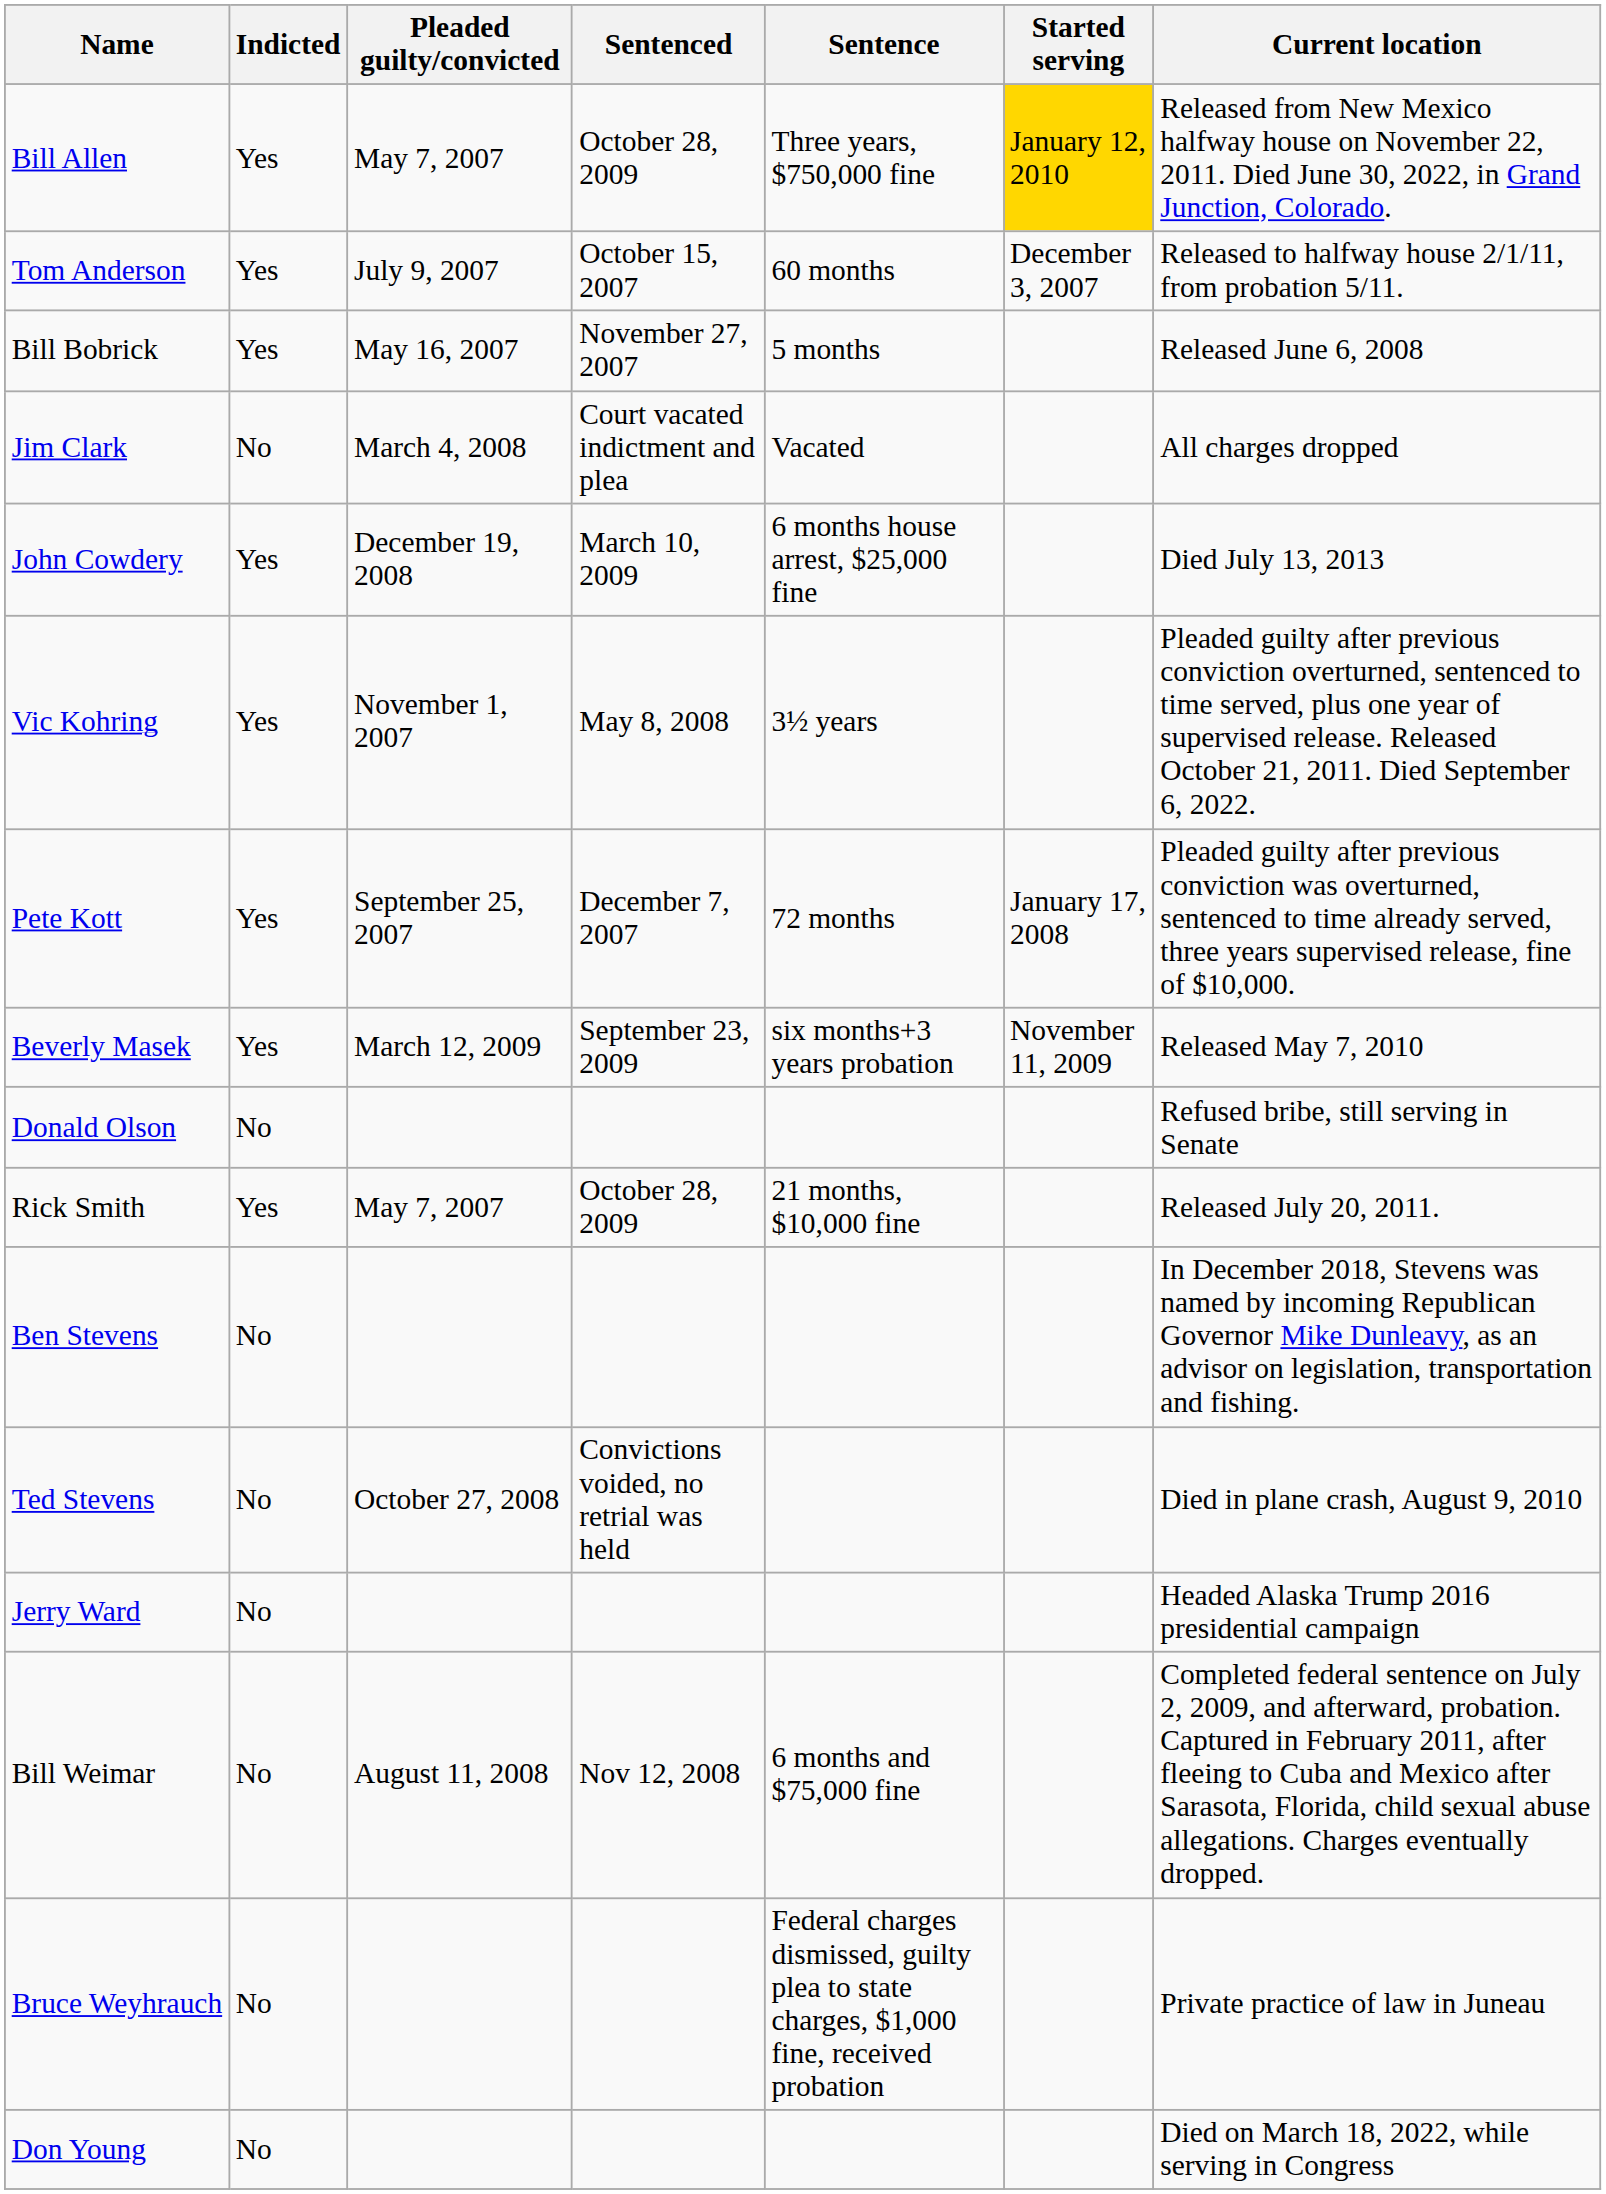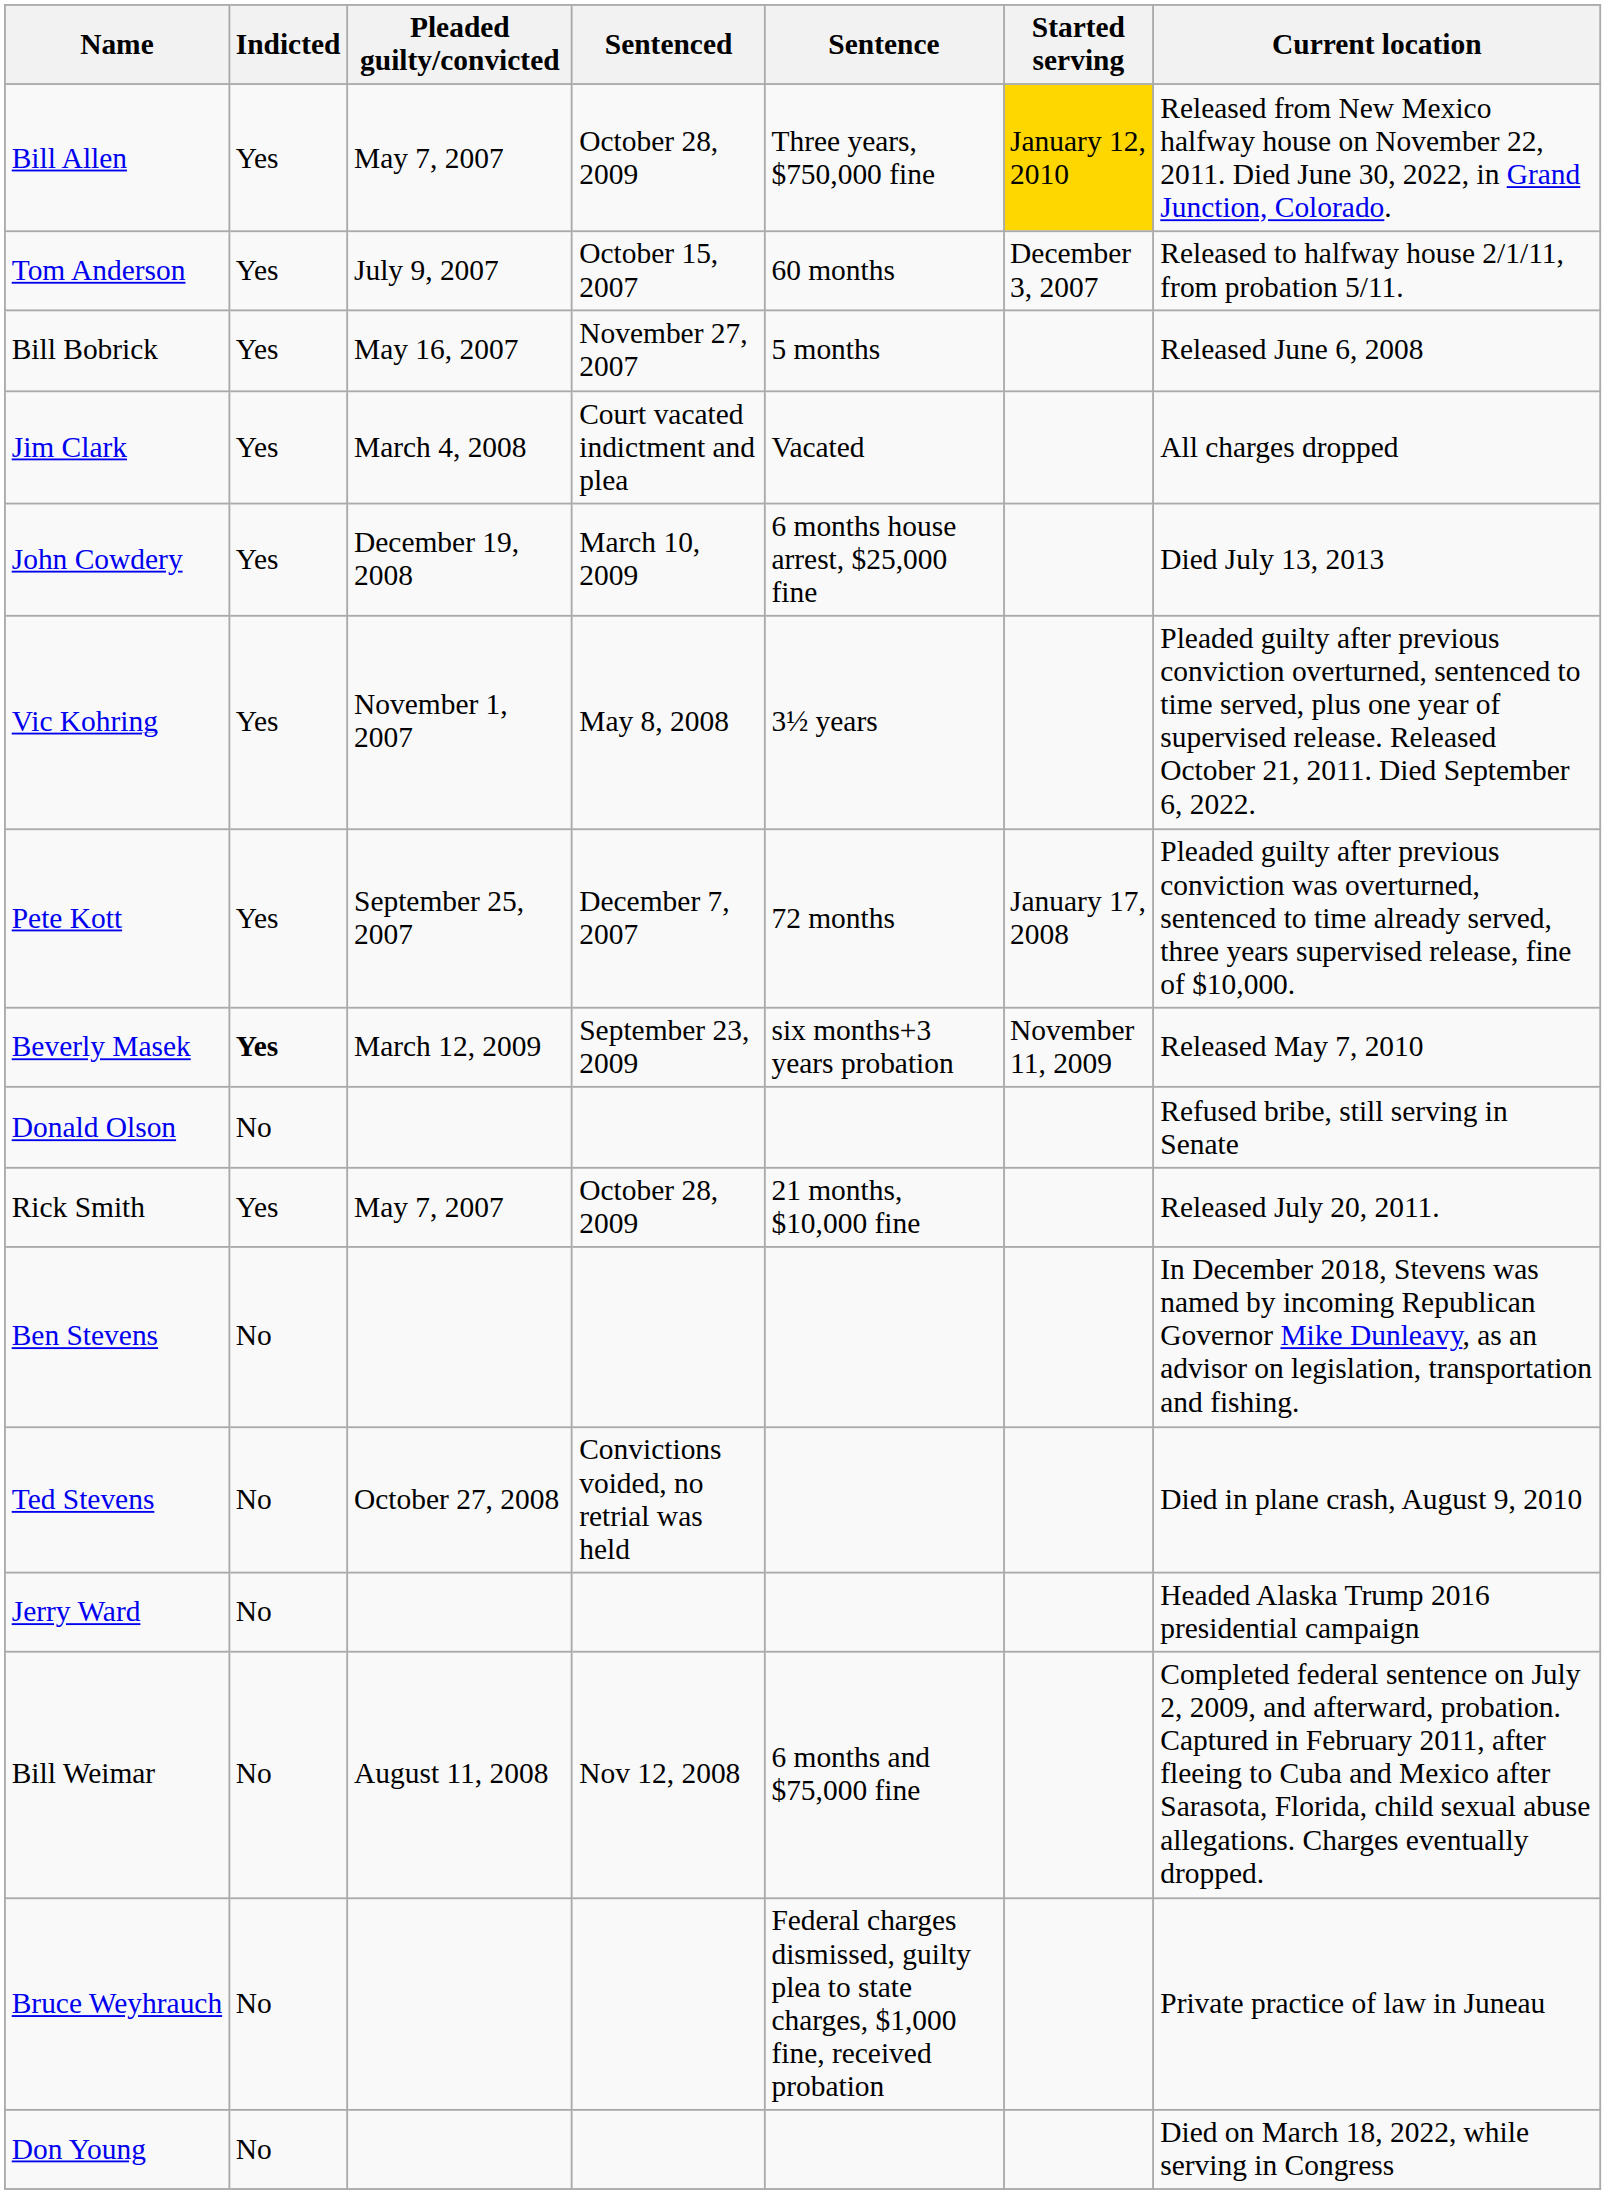Jim Clark | Indicted: No -> Yes
Beverly Masek | Indicted: normal -> bold
